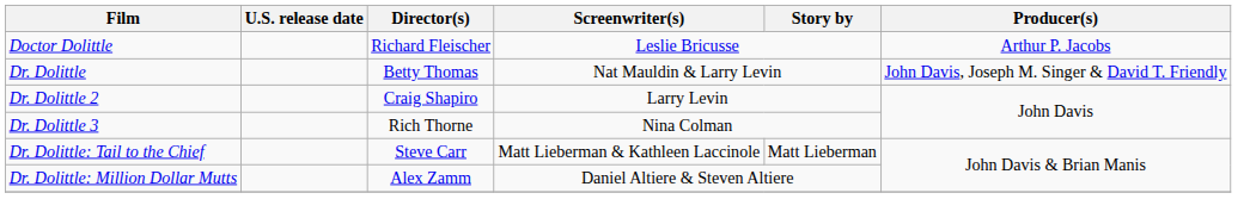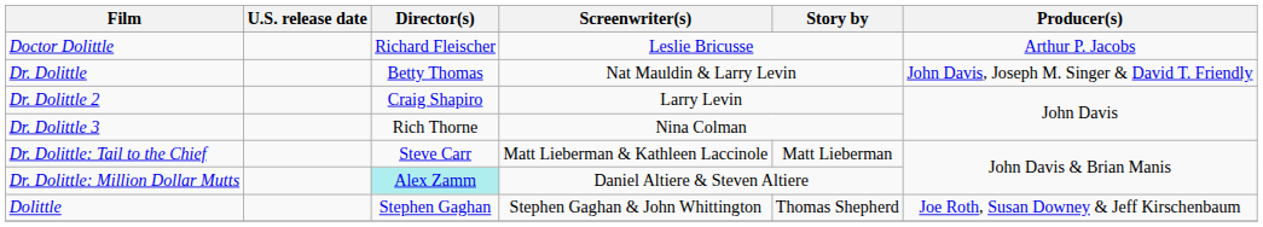Dr. Dolittle: Million Dollar Mutts | Director(s): no background -> paleturquoise background
+ row: Dolittle | Stephen Gaghan | Stephen Gaghan & John Whittington | Thomas Shepherd | Joe Roth, Susan Downey & Jeff Kirschenbaum
